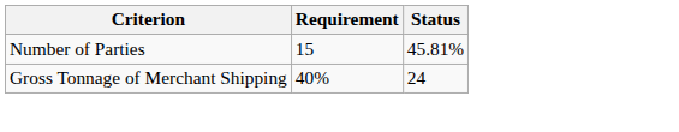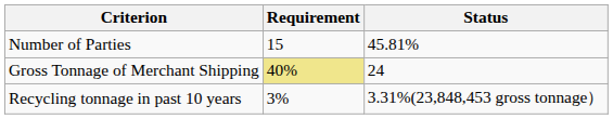Gross Tonnage of Merchant Shipping | Requirement: no background -> khaki background
+ row: Recycling tonnage in past 10 years | 3% | 3.31%(23,848,453 gross tonnage）
